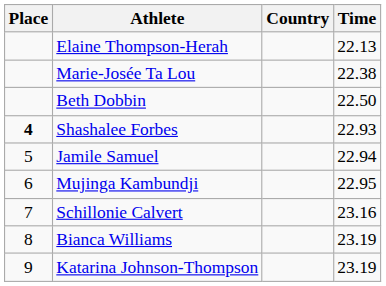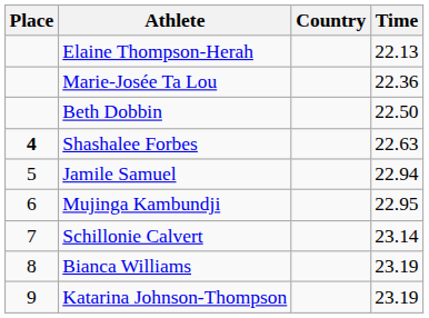Marie-Josée Ta Lou | Time: 22.38 -> 22.36
Shashalee Forbes | Time: 22.93 -> 22.63
Schillonie Calvert | Time: 23.16 -> 23.14
